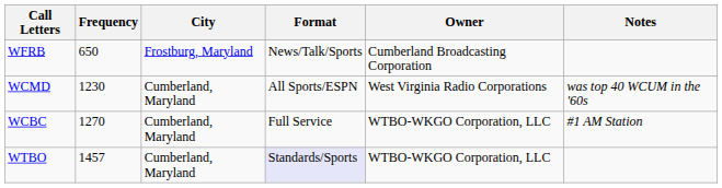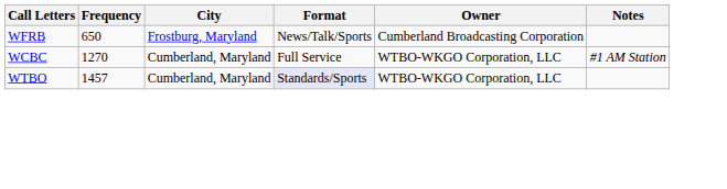- row: WCMD | 1230 | Cumberland, Maryland | All Sports/ESPN | West Virginia Radio Corporations | was top 40 WCUM in the '60s
